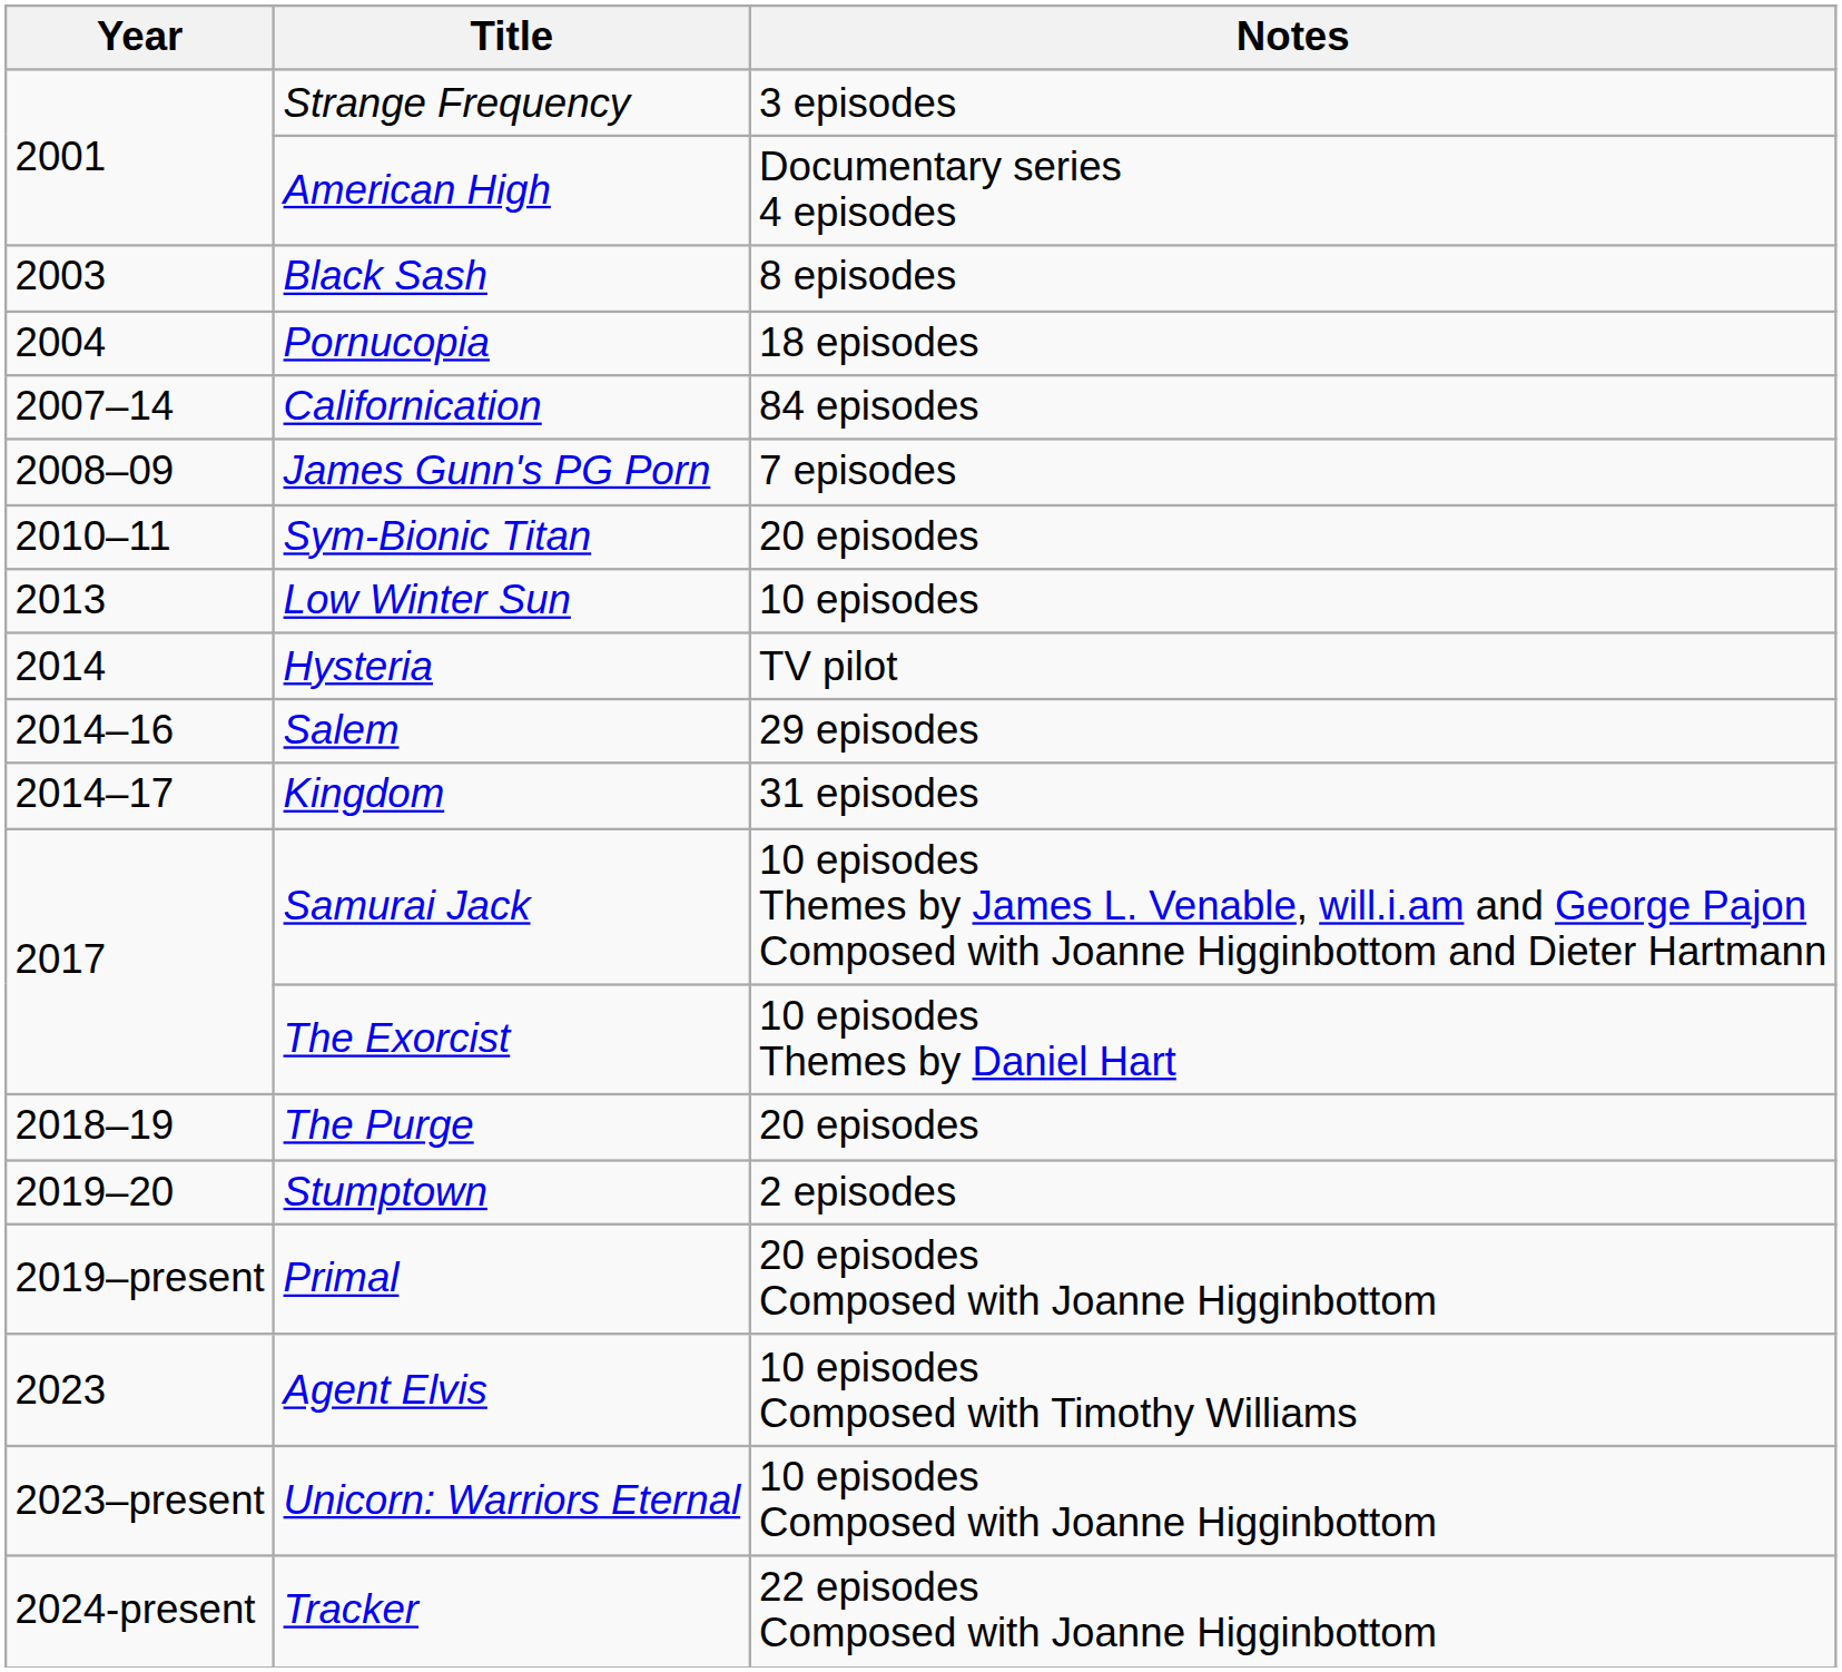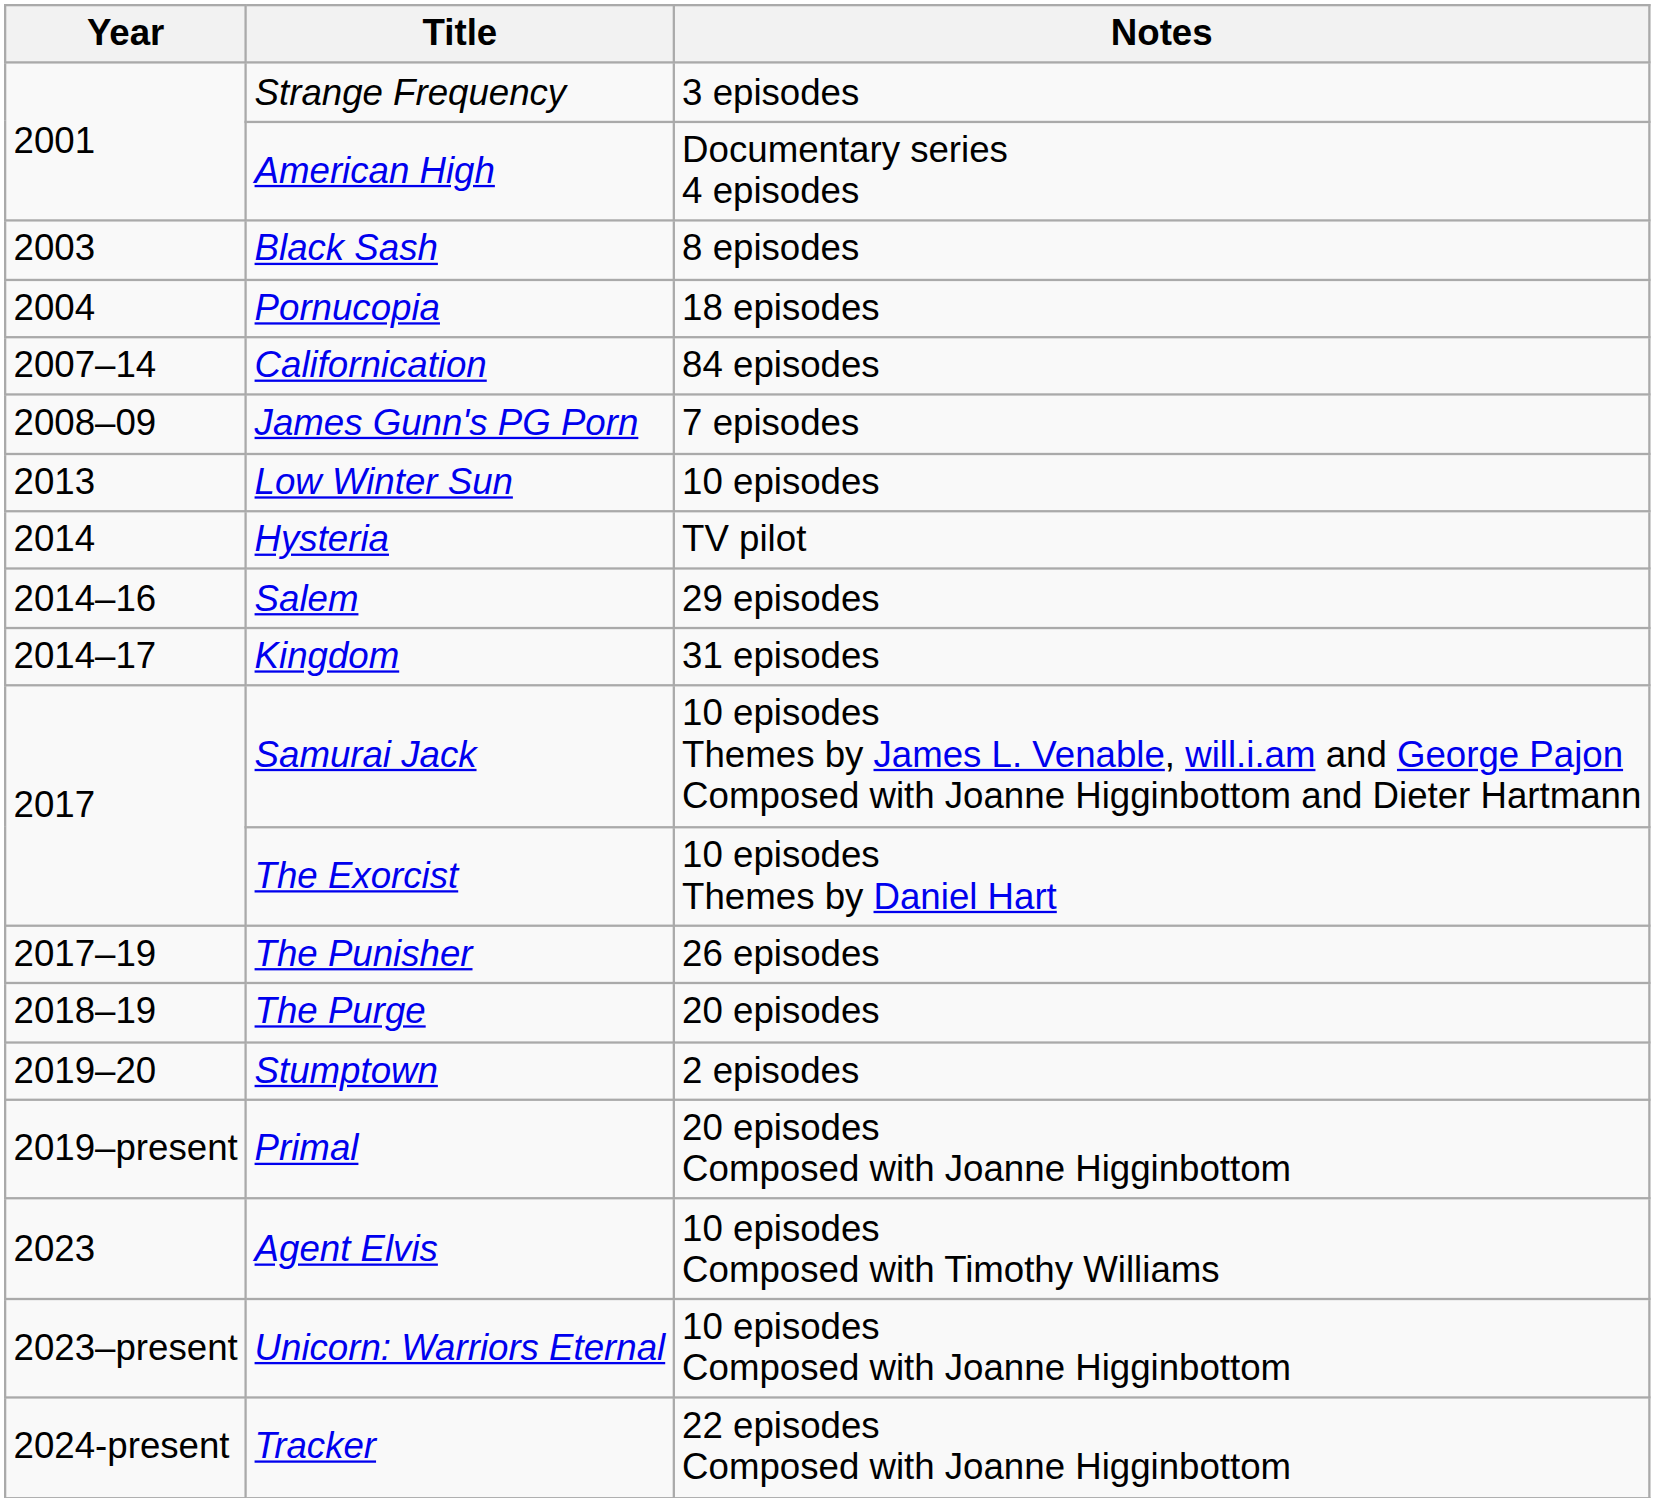- row: 2010–11 | Sym-Bionic Titan | 20 episodes
+ row: 2017–19 | The Punisher | 26 episodes
